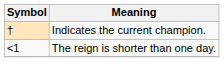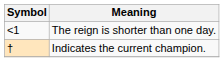rows swapped: Indicates the current champion. <-> The reign is shorter than one day.
